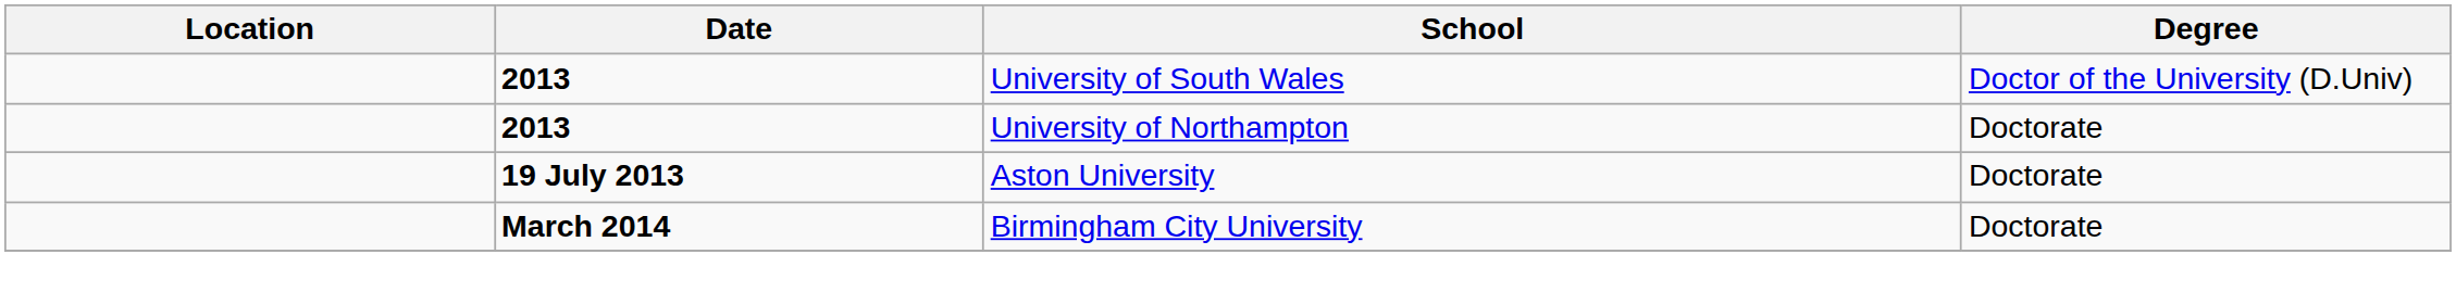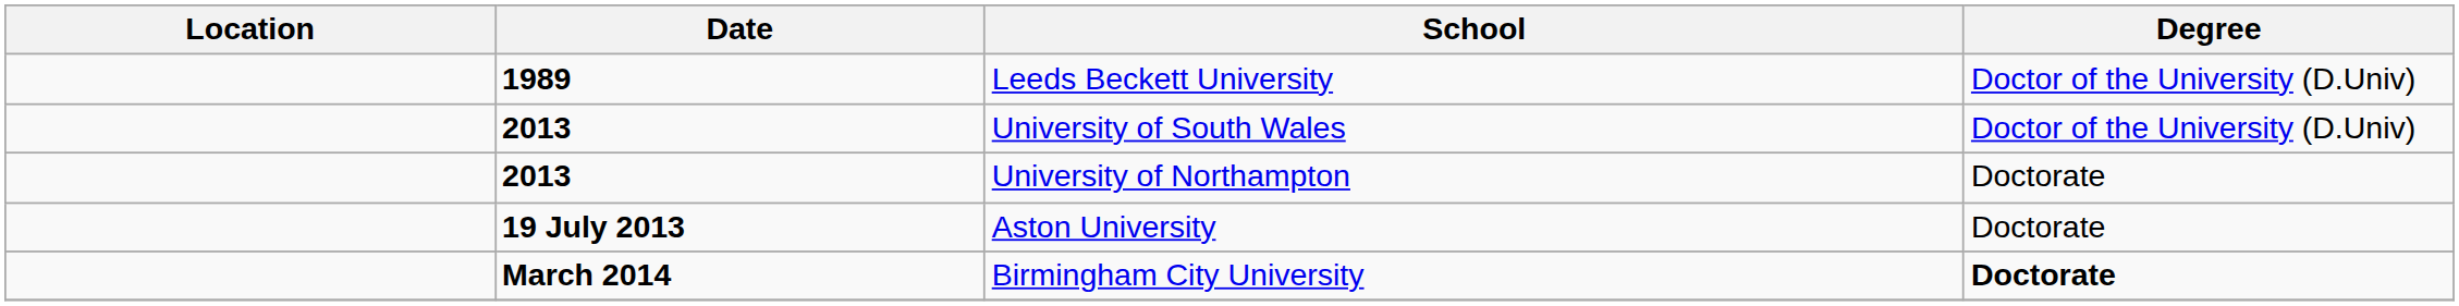+ row: 1989 | Leeds Beckett University | Doctor of the University (D.Univ)
Birmingham City University | Degree: normal -> bold
